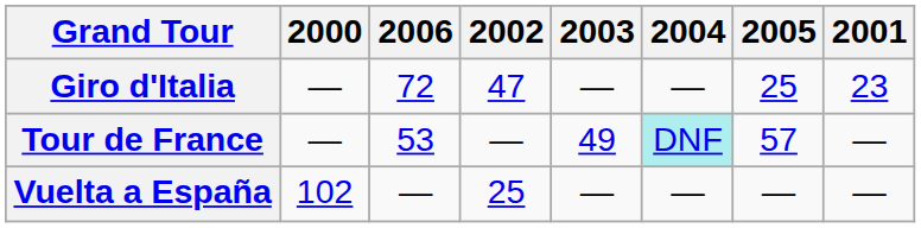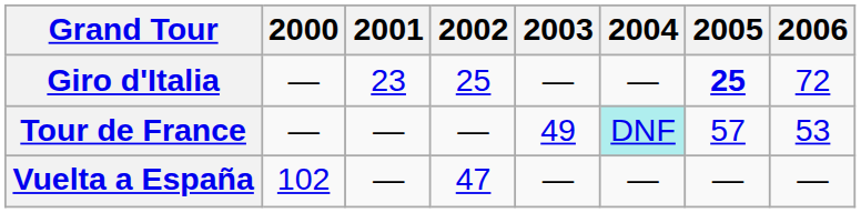columns swapped: 2001 <-> 2006
Giro d'Italia | 2002: 47 -> 25
Giro d'Italia | 2005: normal -> bold
Vuelta a España | 2002: 25 -> 47
